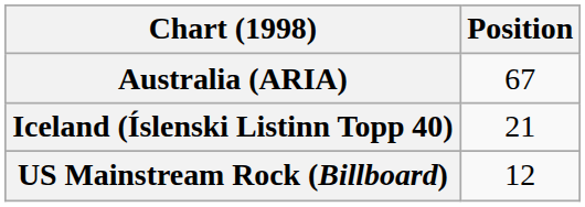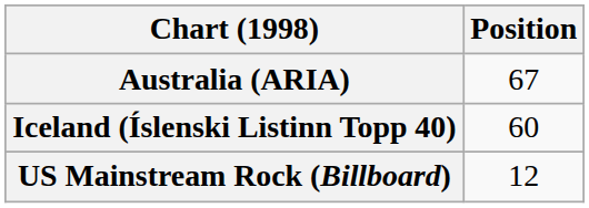Iceland (Íslenski Listinn Topp 40) | Position: 21 -> 60
